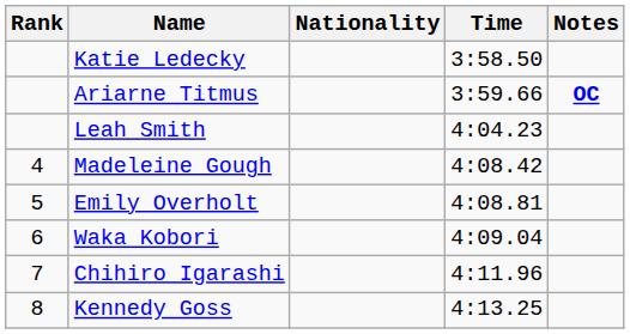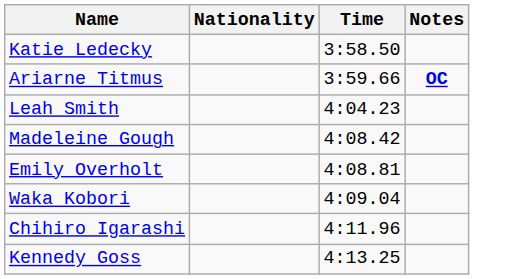- column: Rank | 4 | 5 | 6 | 7 | 8
